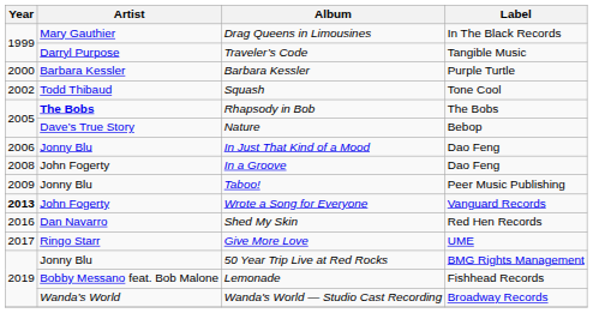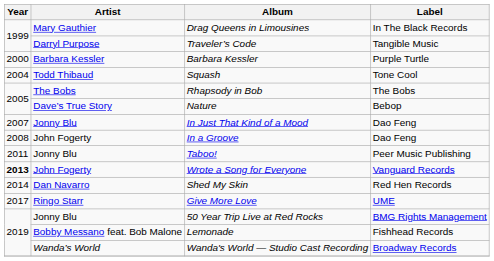Squash | Year: 2002 -> 2004
Rhapsody in Bob | Artist: bold -> normal
In Just That Kind of a Mood | Year: 2006 -> 2007
Taboo! | Year: 2009 -> 2011
Shed My Skin | Year: 2016 -> 2014
